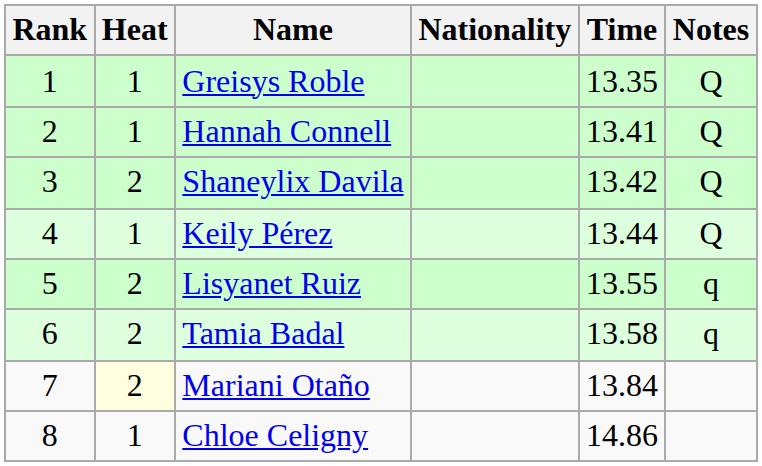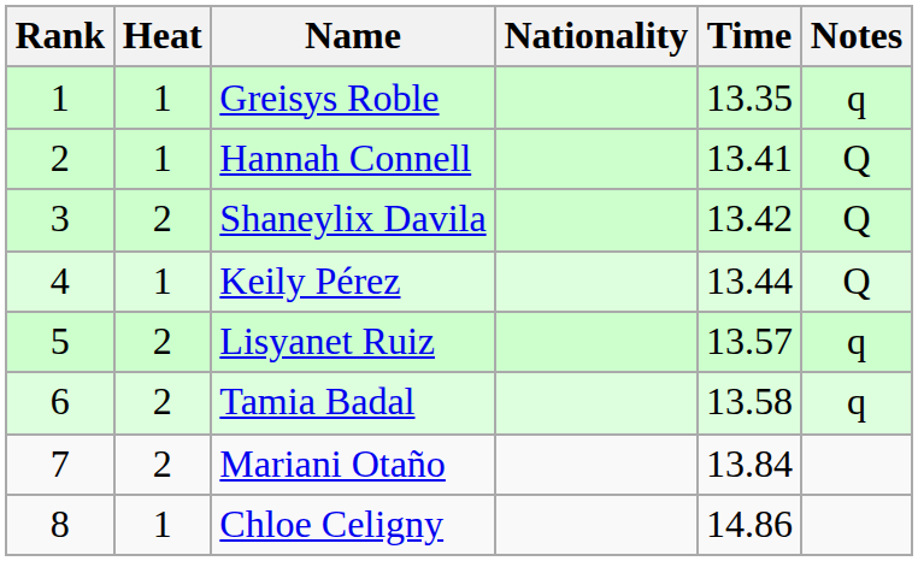Greisys Roble | Notes: Q -> q
Lisyanet Ruiz | Time: 13.55 -> 13.57
Mariani Otaño | Heat: lightyellow background -> no background
